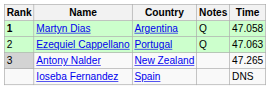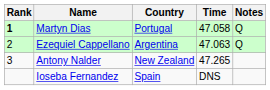columns swapped: Time <-> Notes
Martyn Dias | Country: Argentina -> Portugal
Ezequiel Cappellano | Country: Portugal -> Argentina
Antony Nalder | Rank: lightgrey background -> no background
